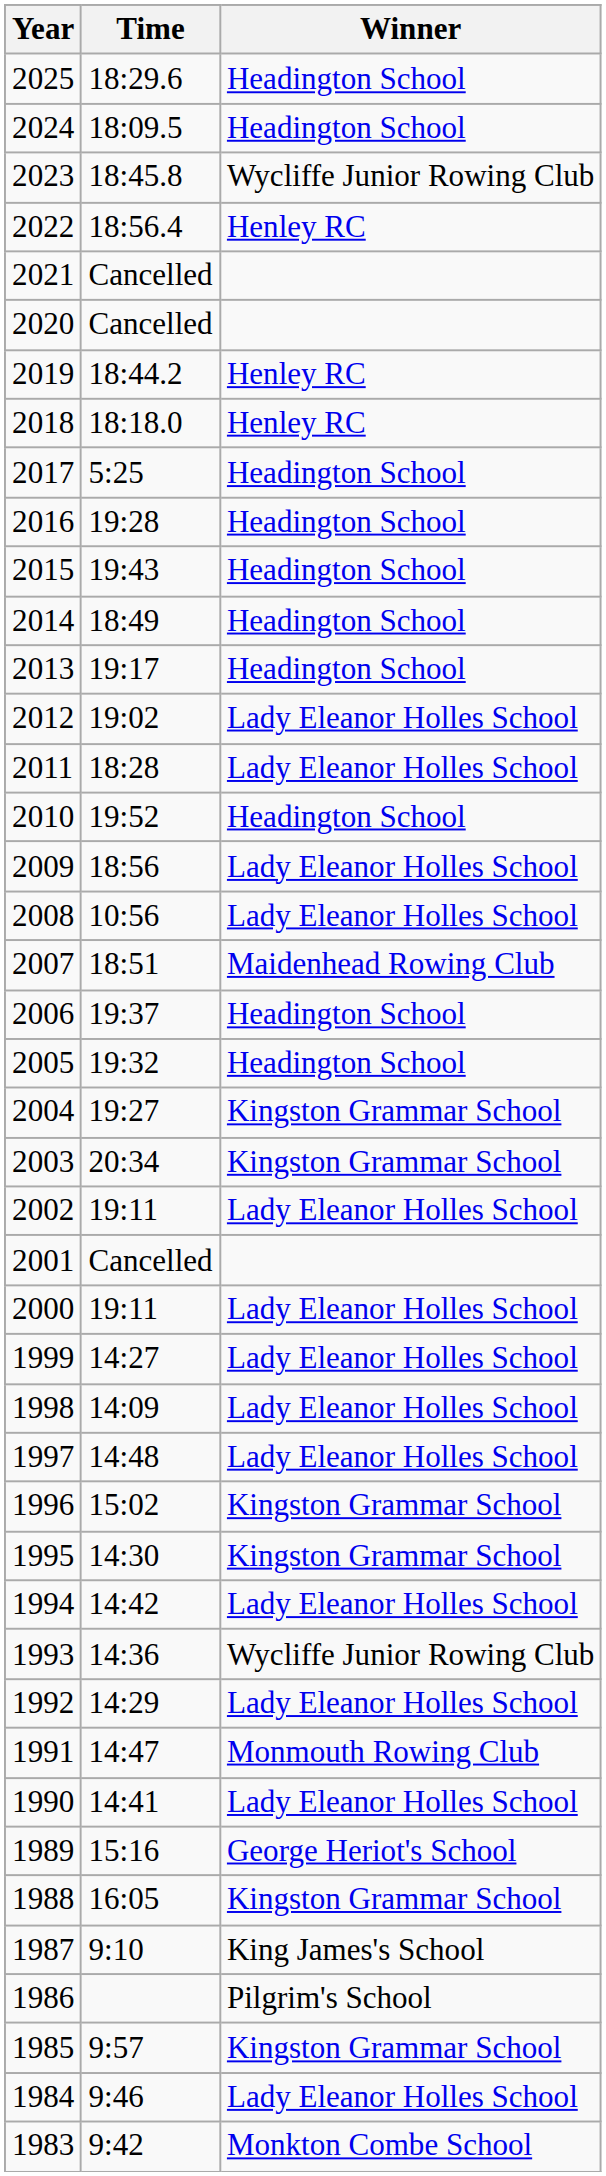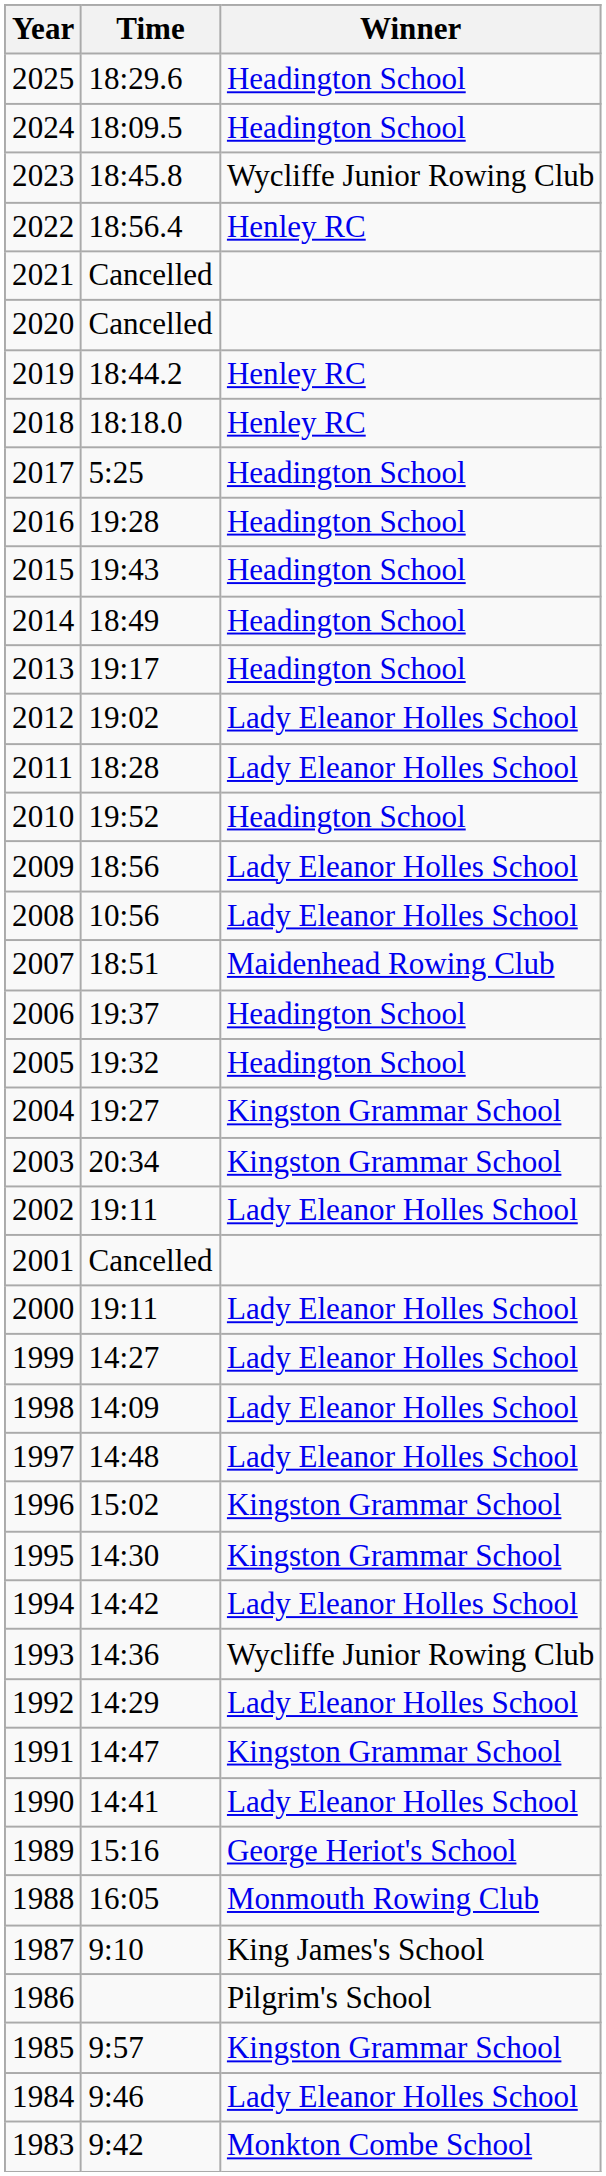1991 | Winner: Monmouth Rowing Club -> Kingston Grammar School
1988 | Winner: Kingston Grammar School -> Monmouth Rowing Club
